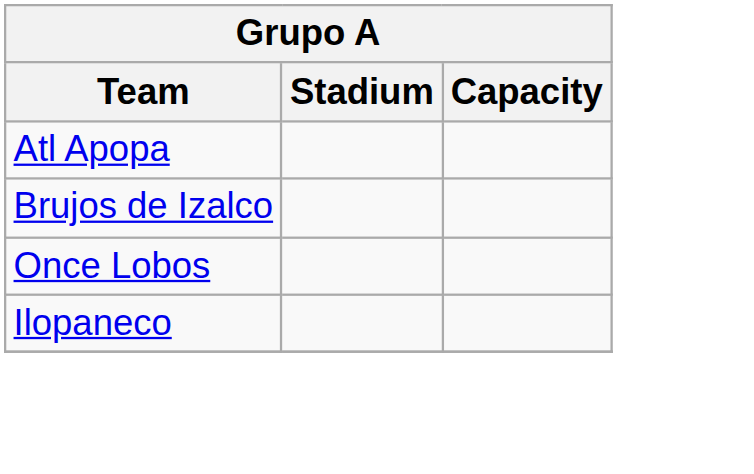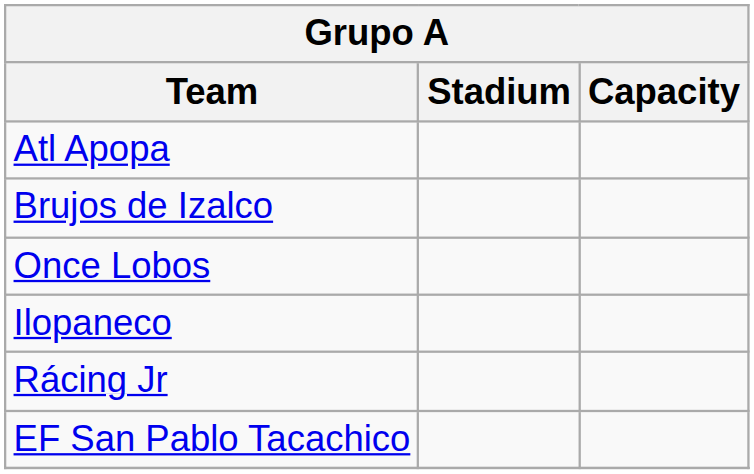+ row: Rácing Jr
+ row: EF San Pablo Tacachico
